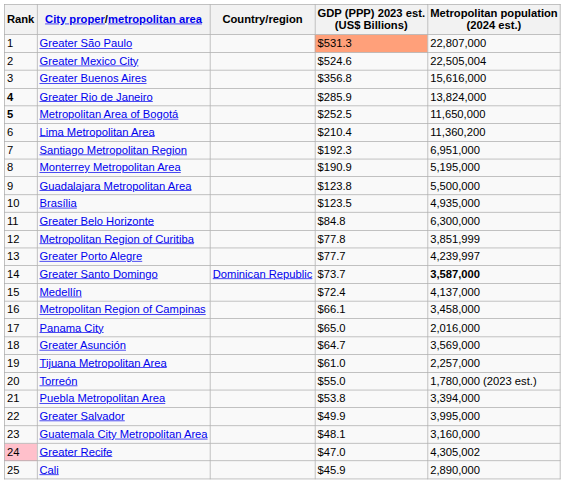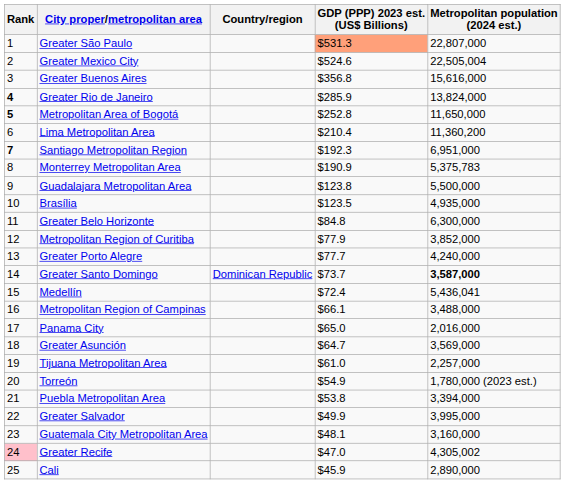Metropolitan Area of Bogotá | GDP (PPP) 2023 est. (US$ Billions): $252.5 -> $252.8
Santiago Metropolitan Region | Rank: normal -> bold
Monterrey Metropolitan Area | Metropolitan population (2024 est.): 5,195,000 -> 5,375,783
Metropolitan Region of Curitiba | GDP (PPP) 2023 est. (US$ Billions): $77.8 -> $77.9
Metropolitan Region of Curitiba | Metropolitan population (2024 est.): 3,851,999 -> 3,852,000
Greater Porto Alegre | Metropolitan population (2024 est.): 4,239,997 -> 4,240,000
Medellín | Metropolitan population (2024 est.): 4,137,000 -> 5,436,041
Metropolitan Region of Campinas | Metropolitan population (2024 est.): 3,458,000 -> 3,488,000
Torreón | GDP (PPP) 2023 est. (US$ Billions): $55.0 -> $54.9
